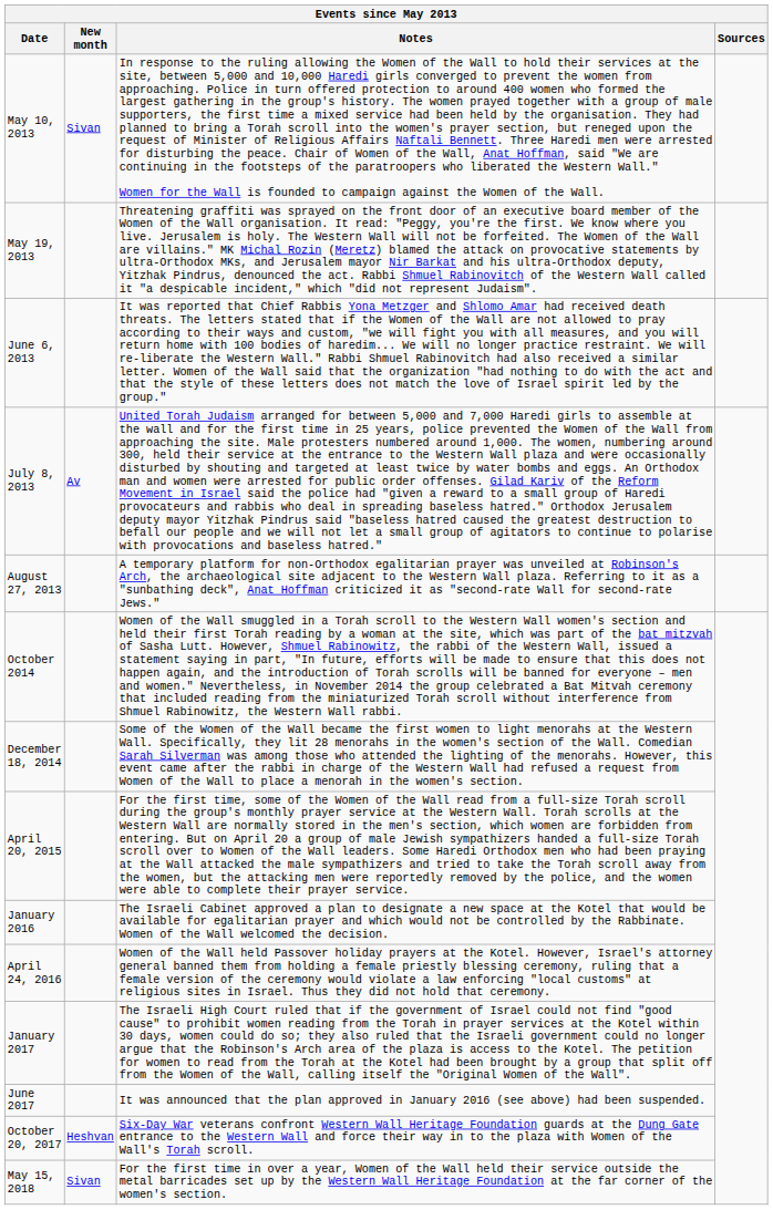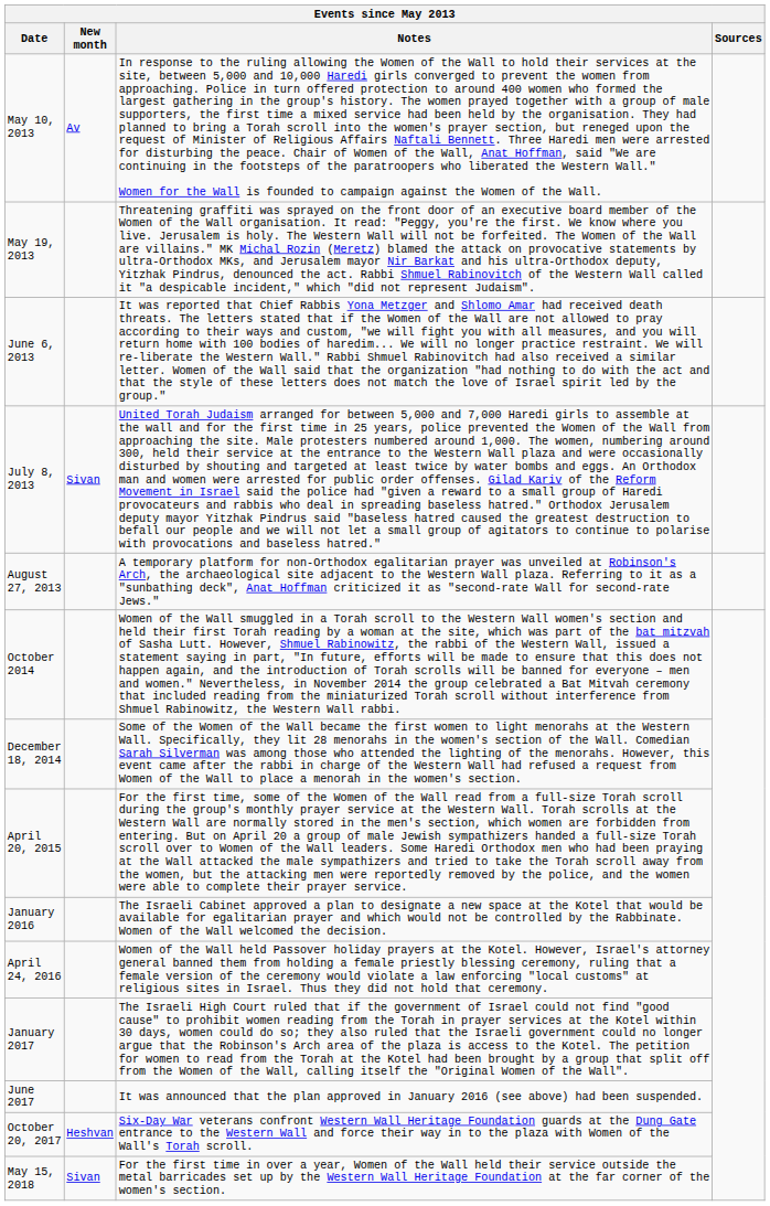May 10, 2013 | New month: Sivan -> Av
July 8, 2013 | New month: Av -> Sivan
